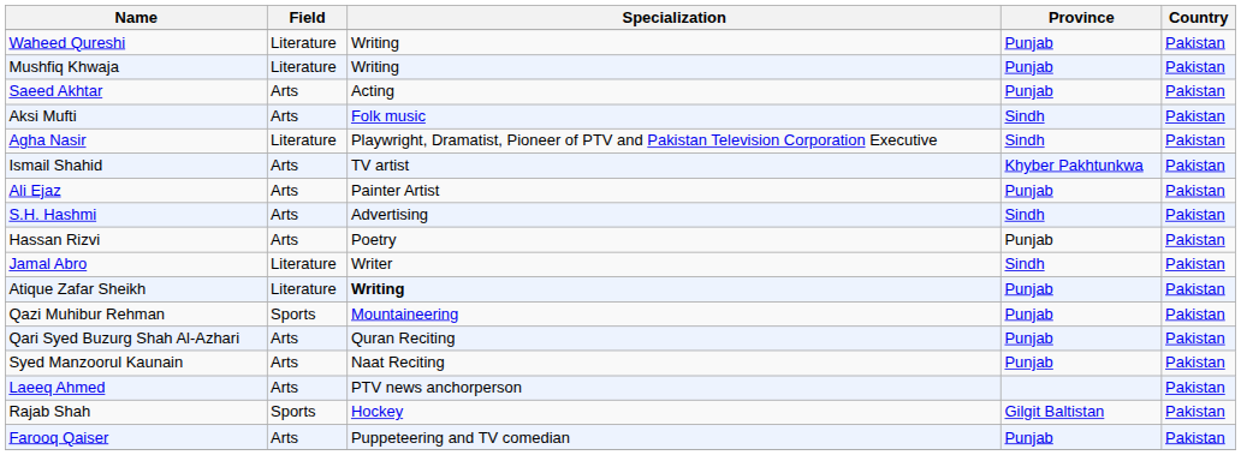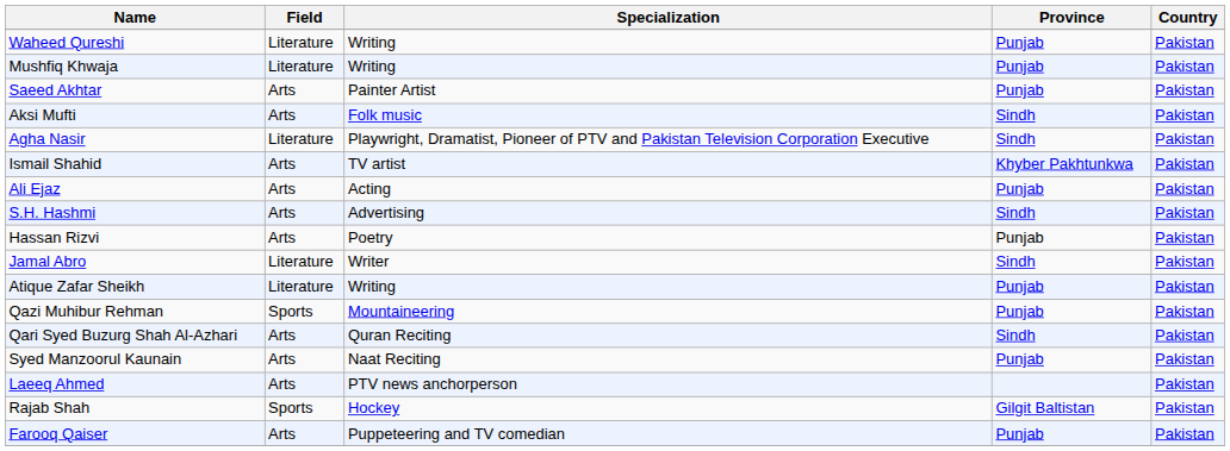Saeed Akhtar | Specialization: Acting -> Painter Artist
Ali Ejaz | Specialization: Painter Artist -> Acting
Atique Zafar Sheikh | Specialization: bold -> normal
Qari Syed Buzurg Shah Al-Azhari | Province: Punjab -> Sindh
